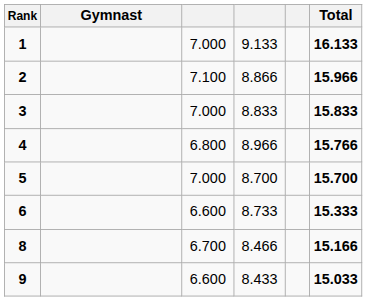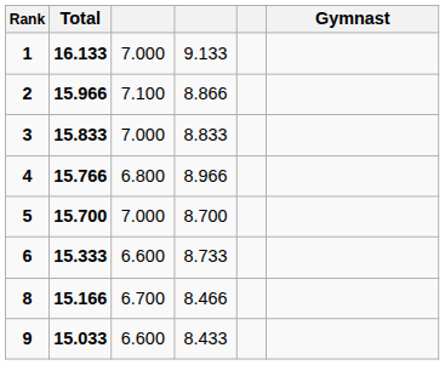columns swapped: Gymnast <-> Total
